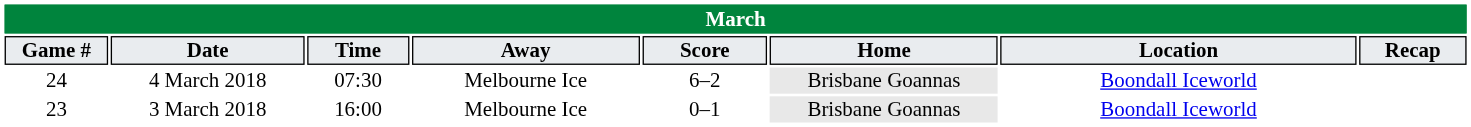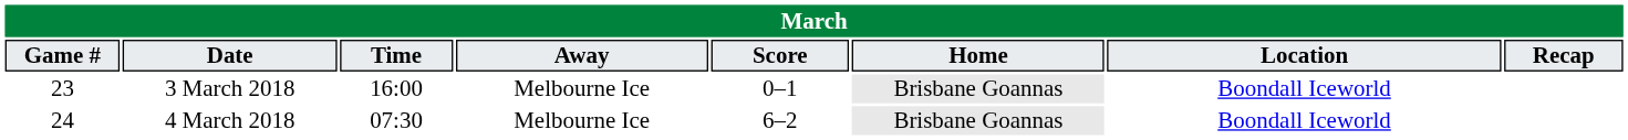rows swapped: 3 March 2018 <-> 4 March 2018
